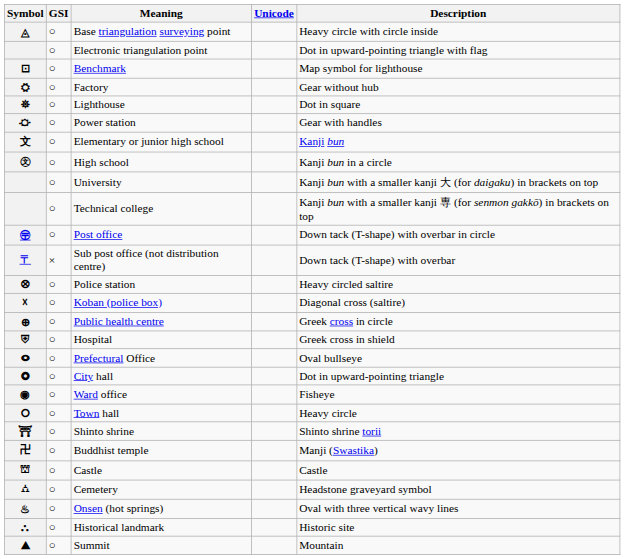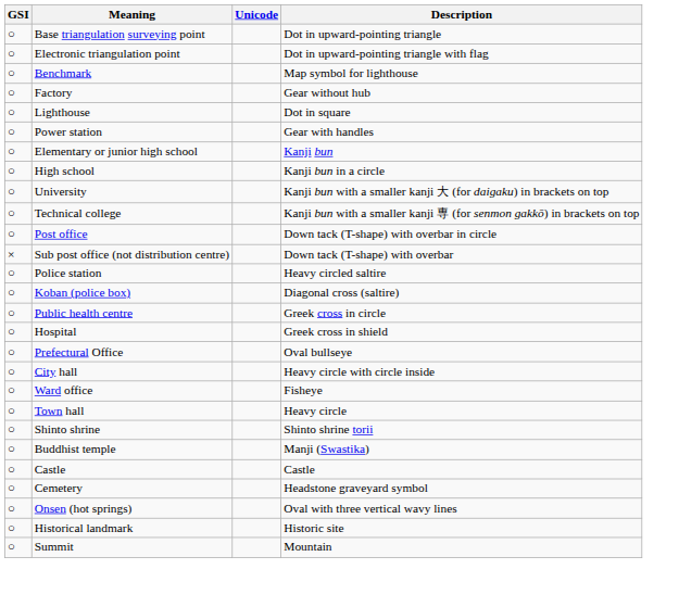- column: Symbol | ◬ | ⊡ | ⛭ | ⛯ | ⛮ | 文 | ㉆ | 〶 | 〒 | ⭙ | ☓ | ⊕ | ⛨ | ⭖ | ⭗ | ◉ | ⭘ | ⛩ | 卍 | ⛫ | ⛼ | ♨ | ⛬ | ⛰
Base triangulation surveying point | Description: Heavy circle with circle inside -> Dot in upward-pointing triangle
City hall | Description: Dot in upward-pointing triangle -> Heavy circle with circle inside
